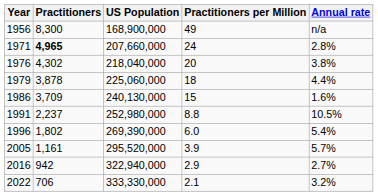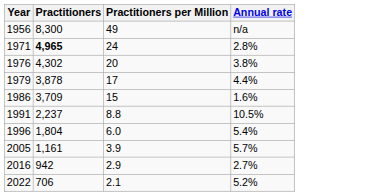- column: US Population | 168,900,000 | 207,660,000 | 218,040,000 | 225,060,000 | 240,130,000 | 252,980,000 | 269,390,000 | 295,520,000 | 322,940,000 | 333,330,000
1979 | Practitioners per Million: 18 -> 17
1996 | Practitioners: 1,802 -> 1,804
2022 | Annual rate: 3.2% -> 5.2%
